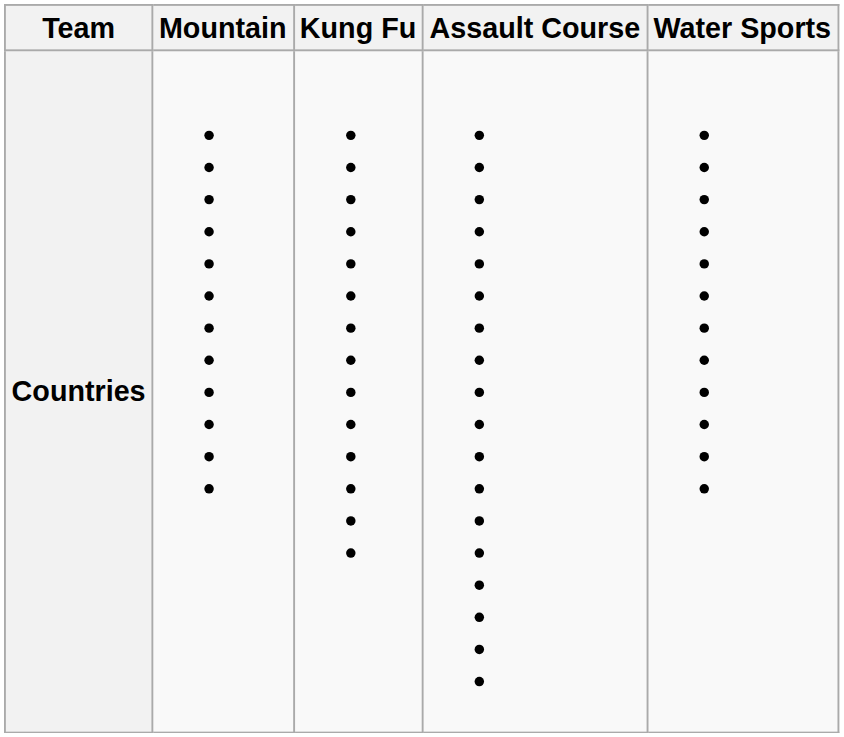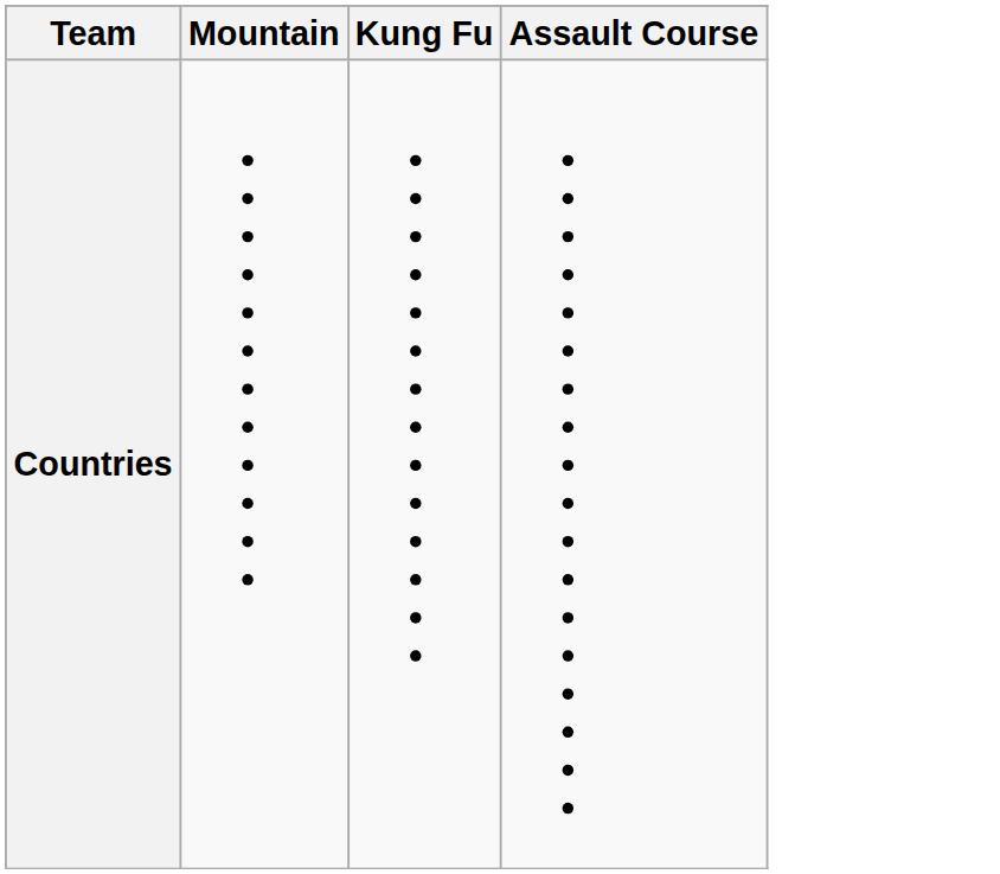- column: Water Sports
